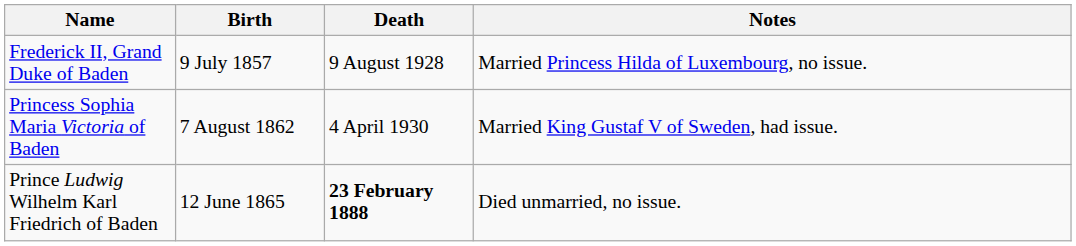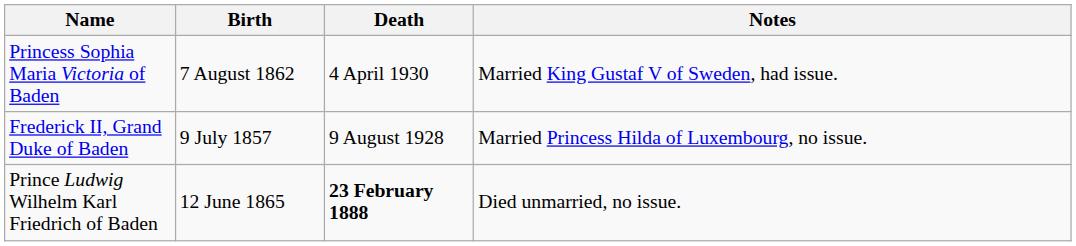rows swapped: Frederick II, Grand Duke of Baden <-> Princess Sophia Maria Victoria of Baden
